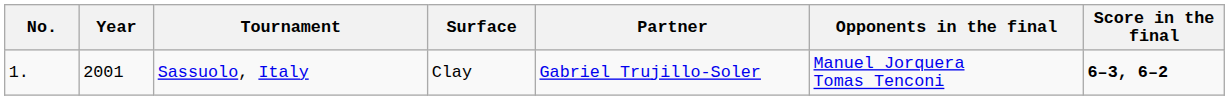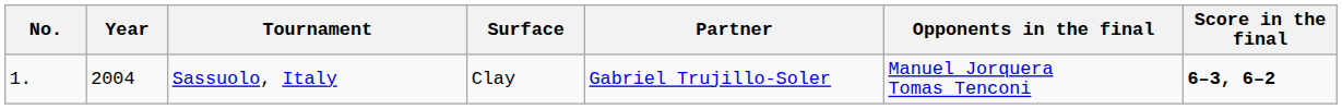Sassuolo, Italy | Year: 2001 -> 2004
